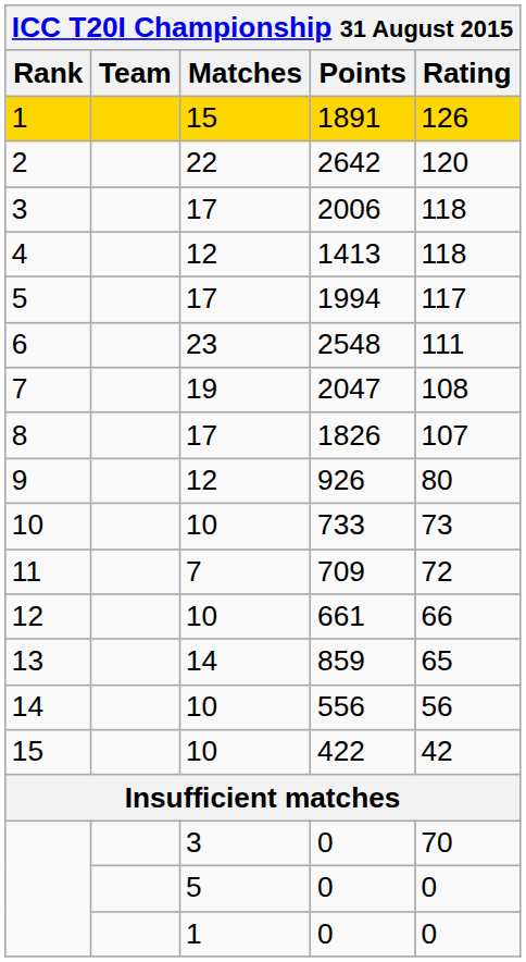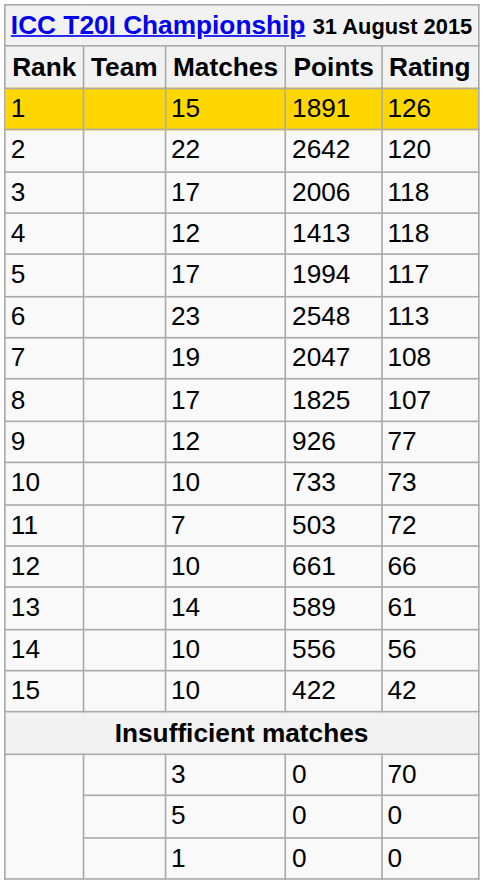6 | Rating: 111 -> 113
8 | Points: 1826 -> 1825
9 | Rating: 80 -> 77
11 | Points: 709 -> 503
13 | Points: 859 -> 589
13 | Rating: 65 -> 61
